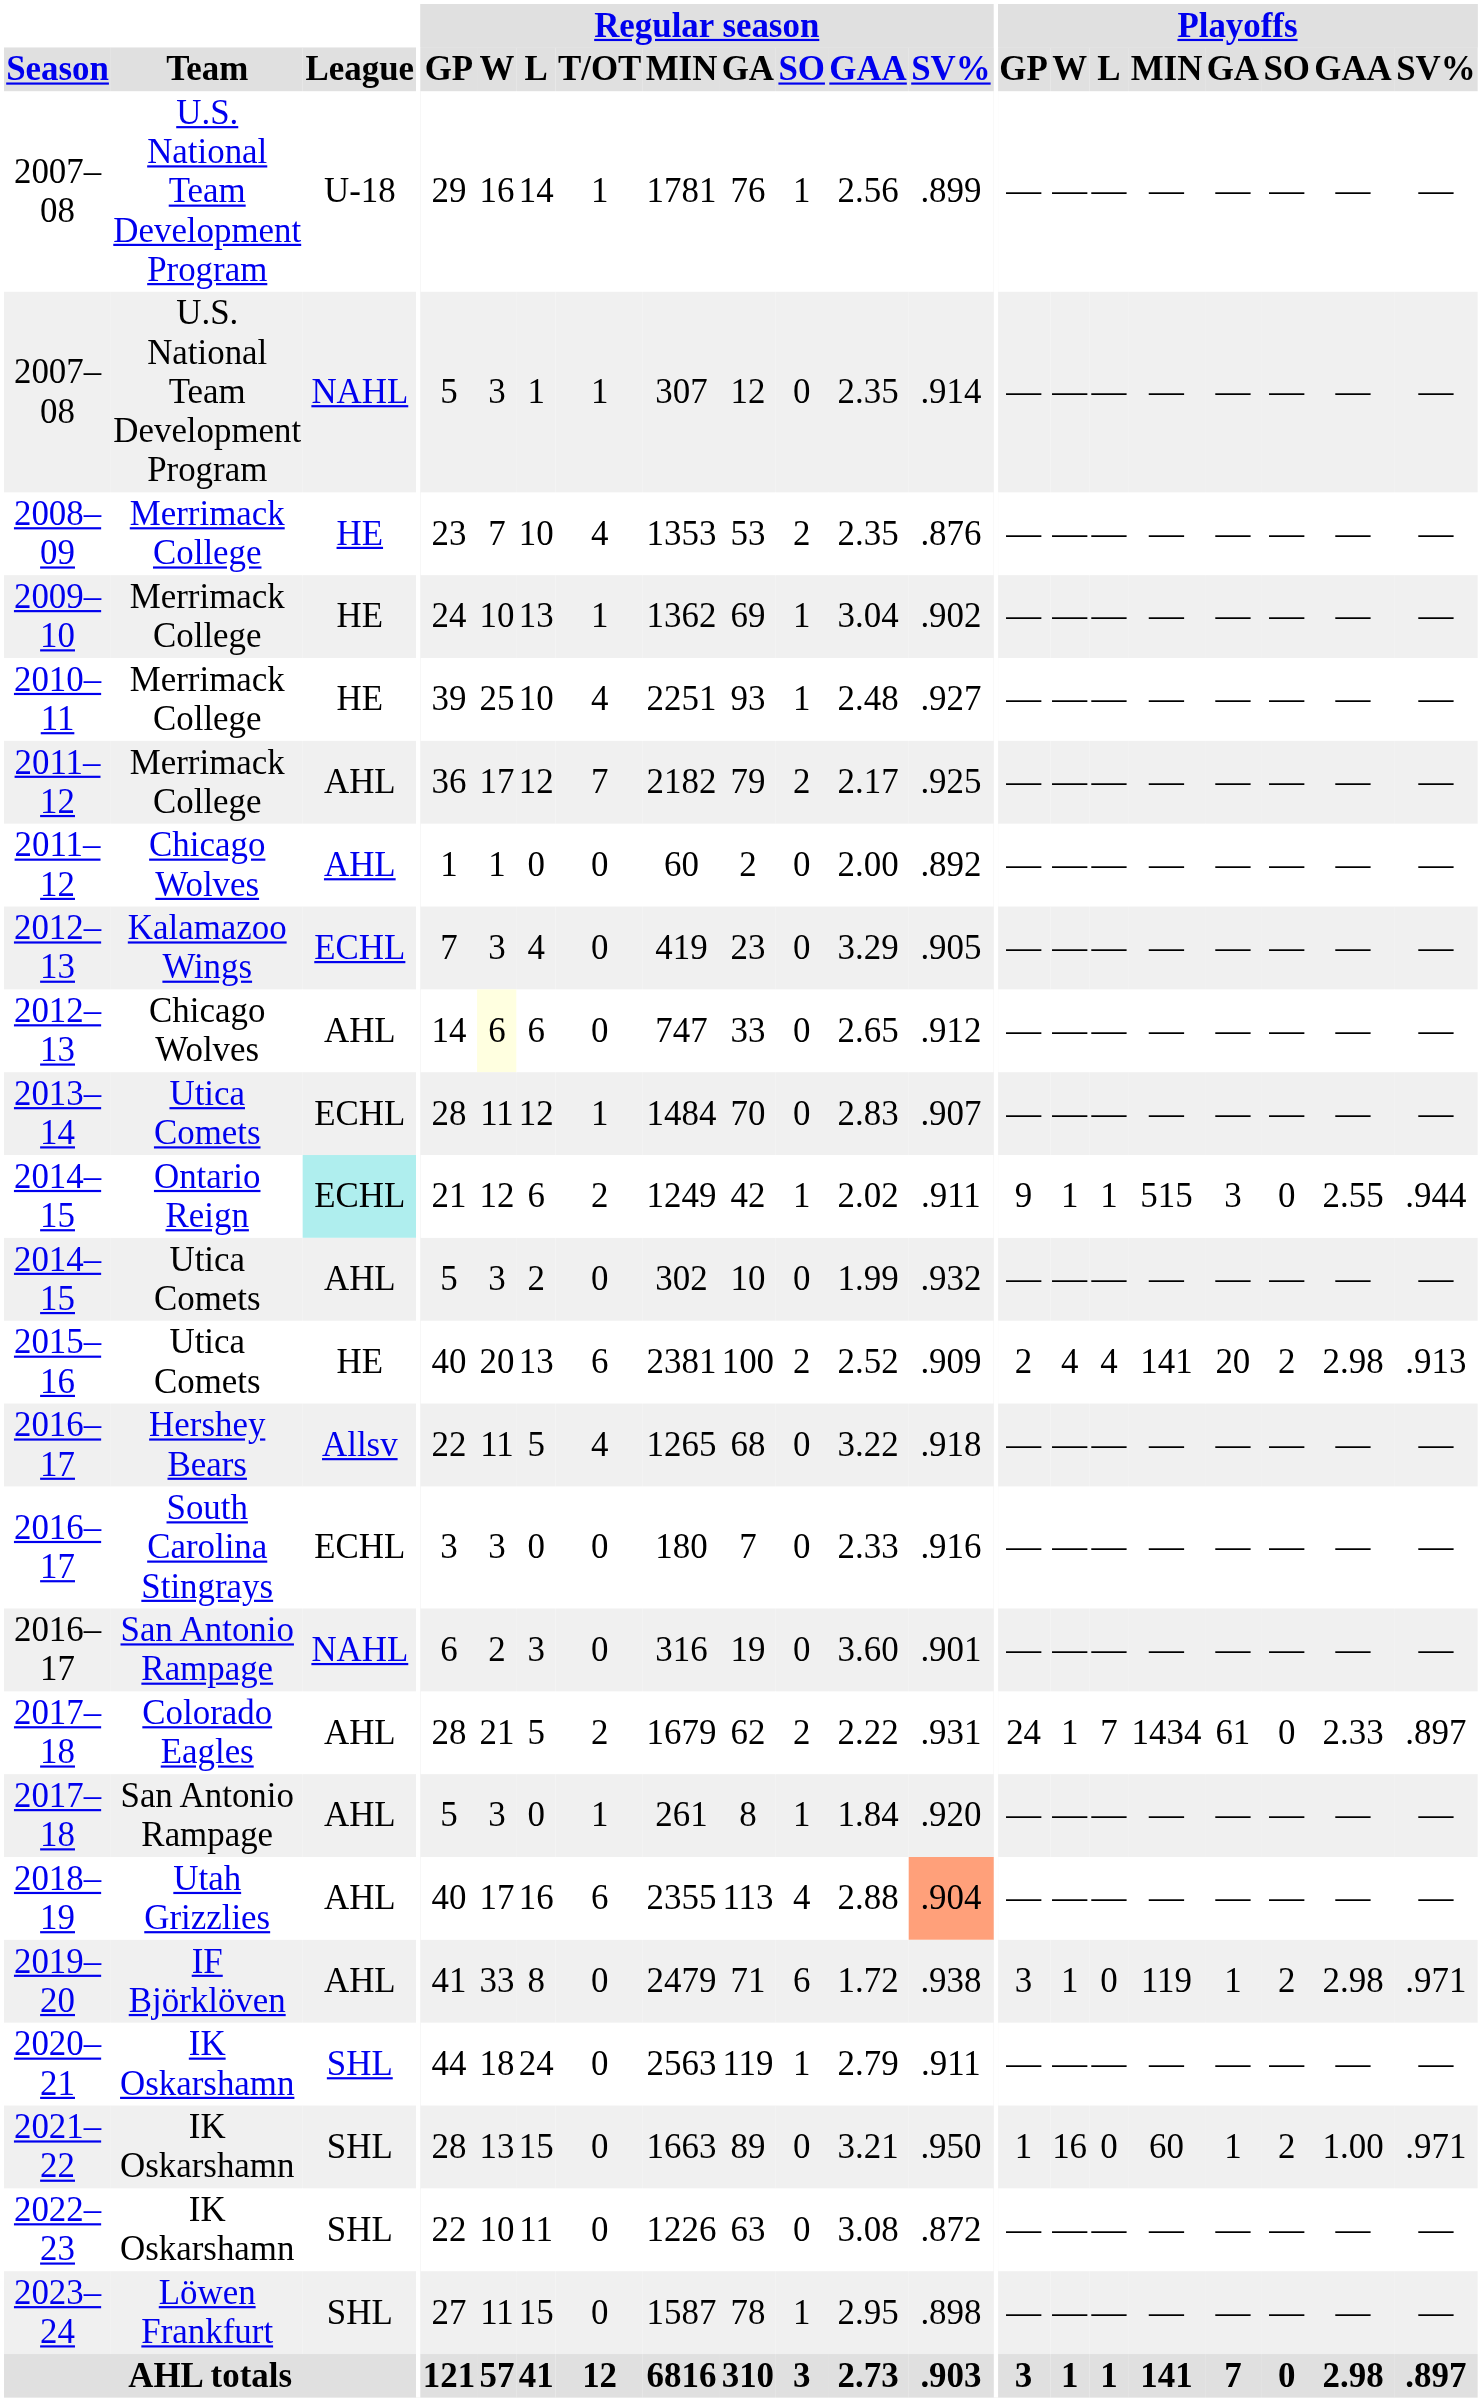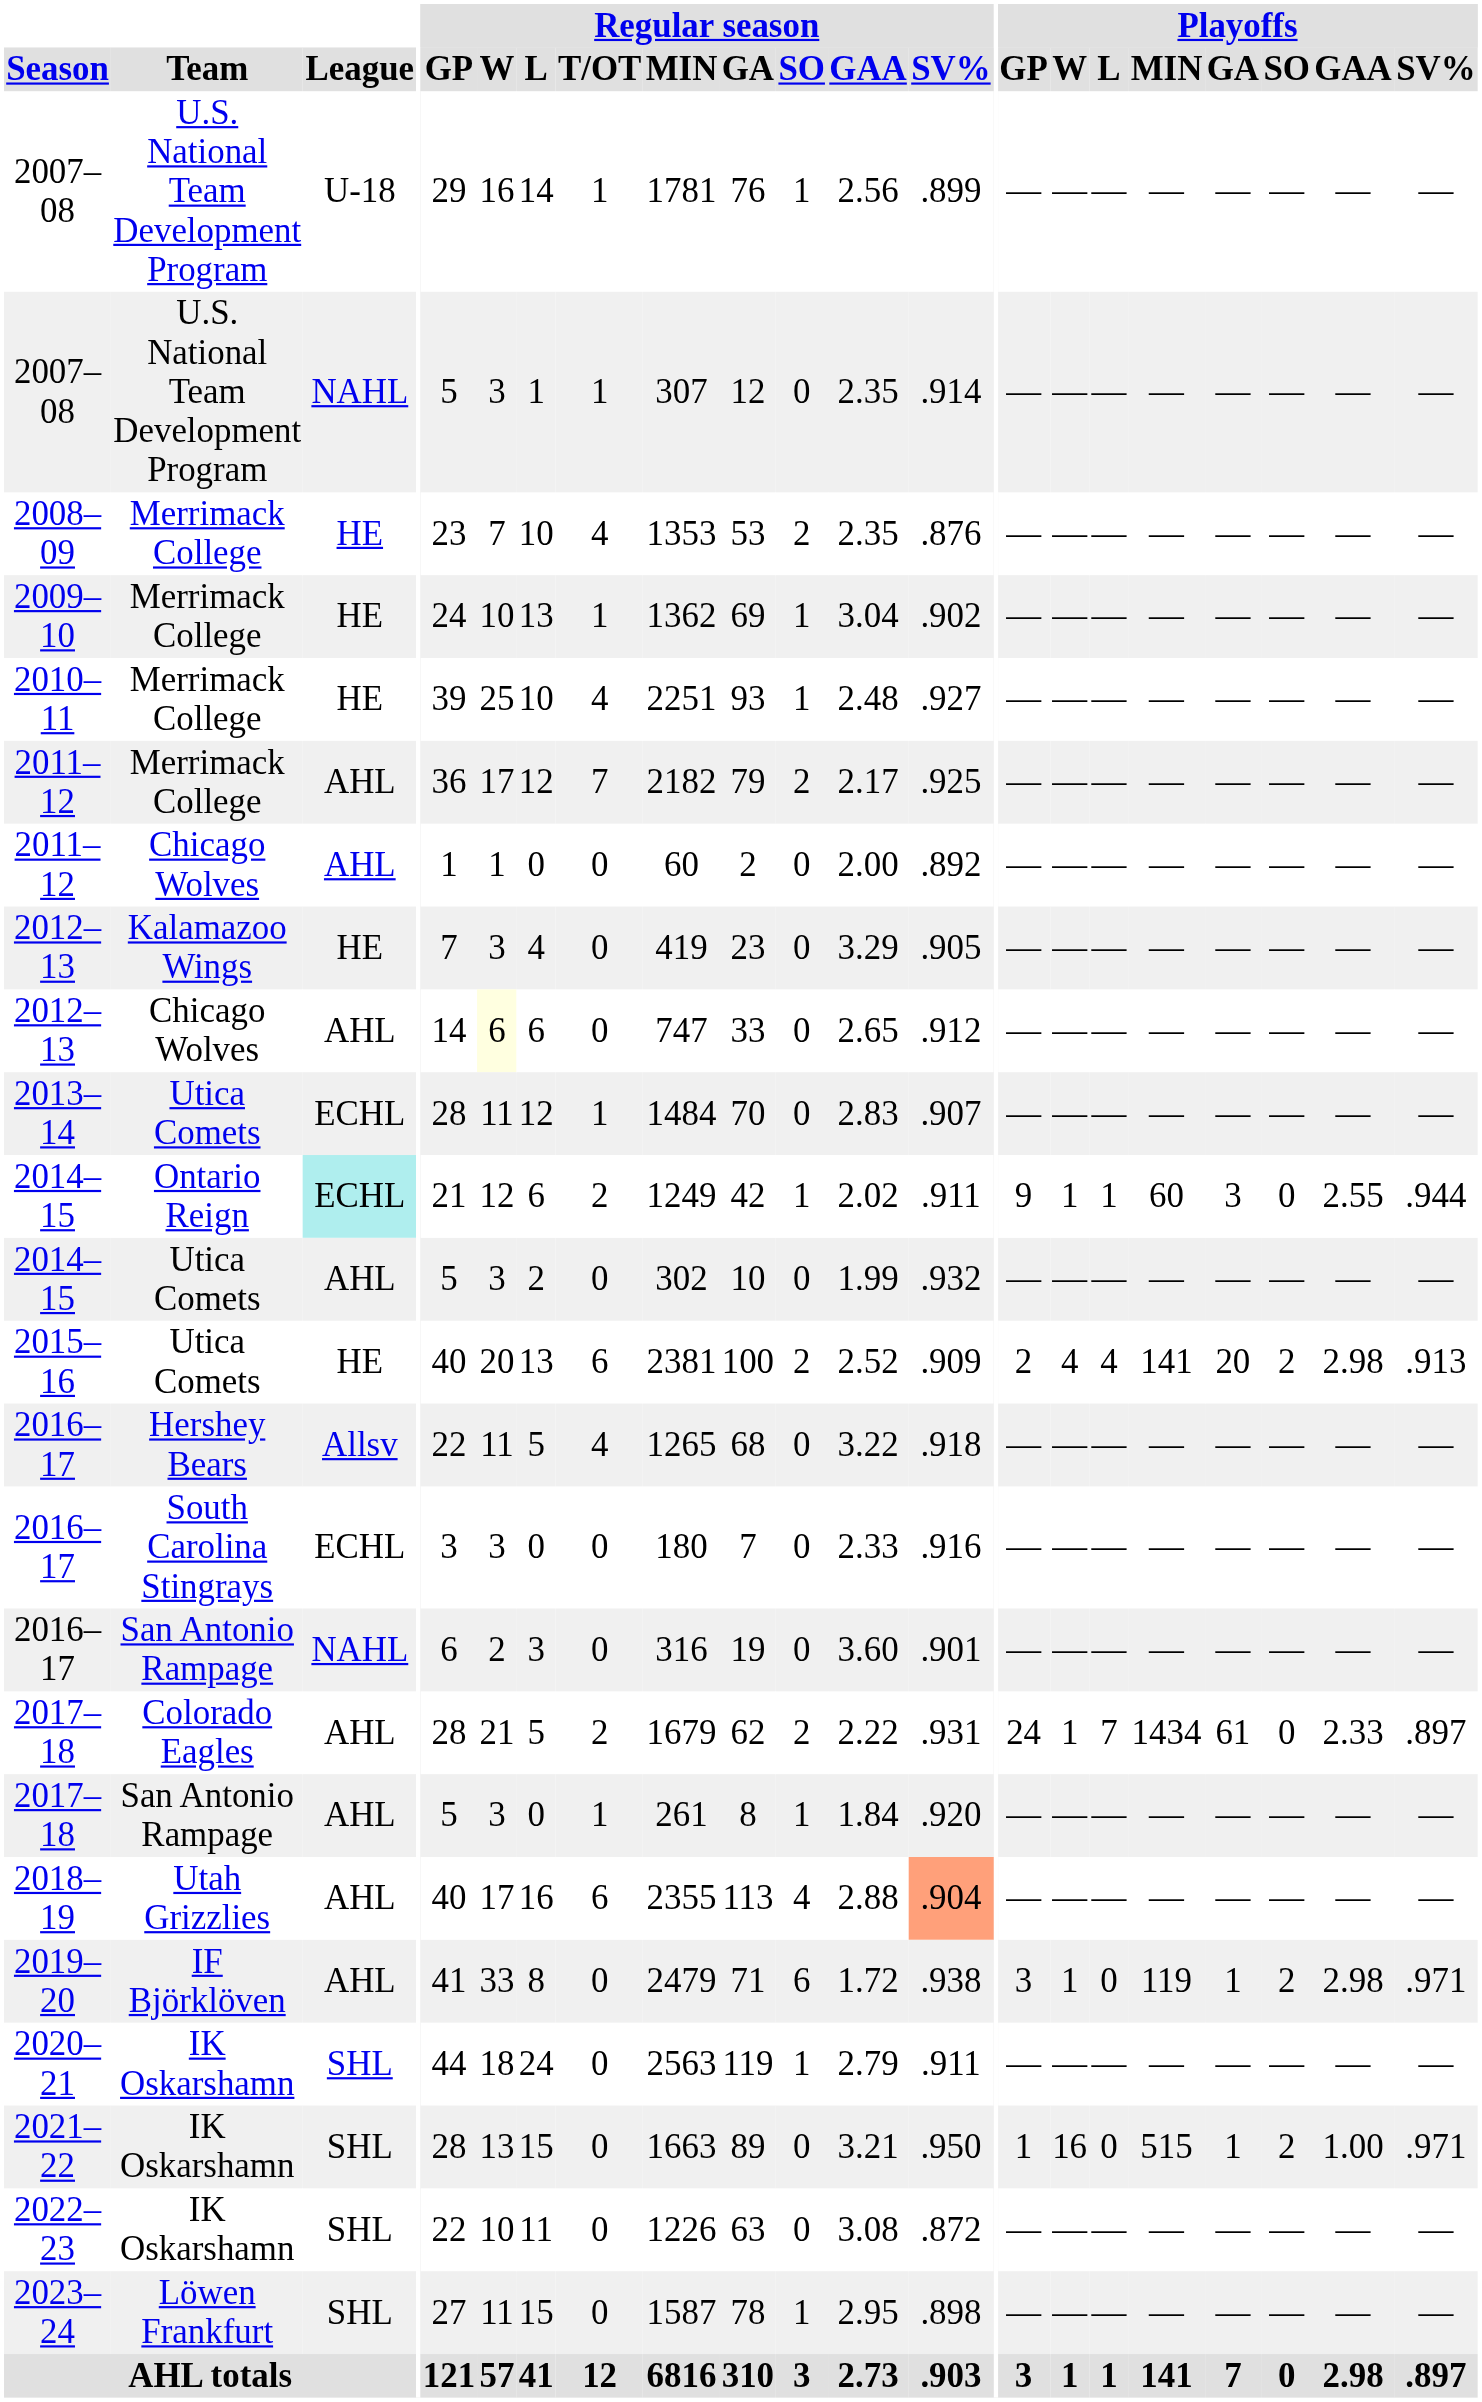2012–13 / Kalamazoo Wings | League: ECHL -> HE
2014–15 / Ontario Reign | Playoffs / MIN: 515 -> 60
2021–22 | Playoffs / MIN: 60 -> 515
